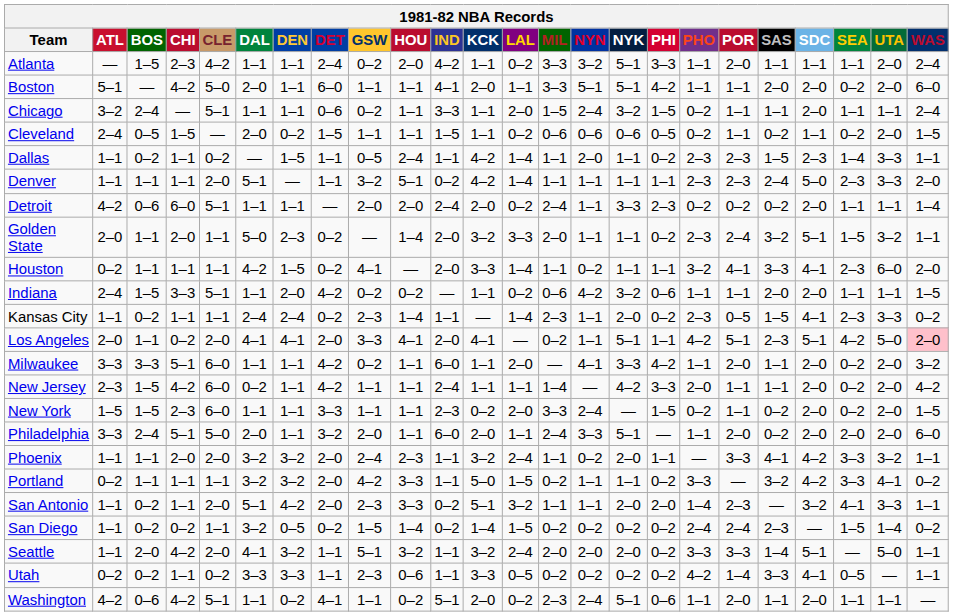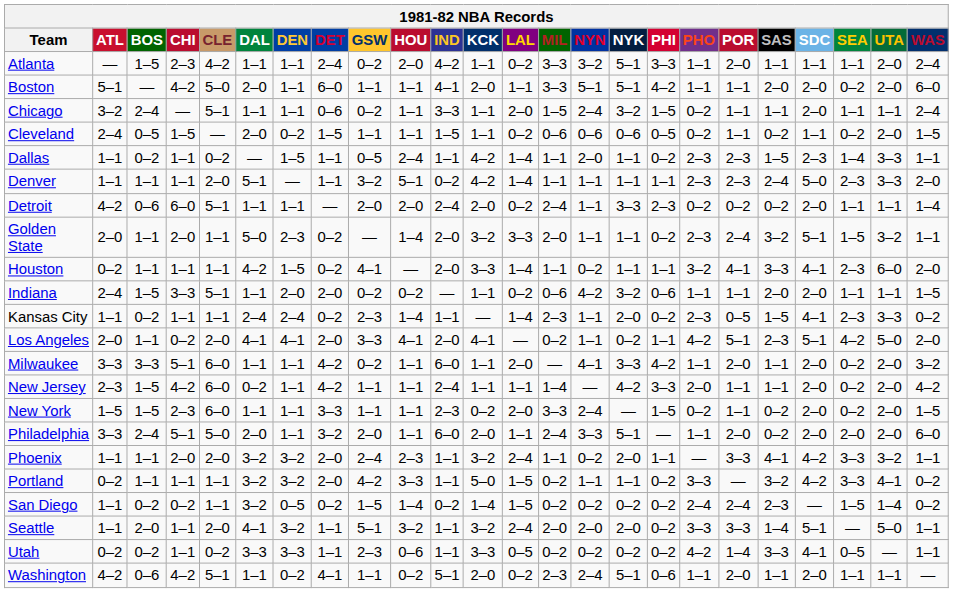Indiana | DET: 4–2 -> 2–0
Los Angeles | NYK: 5–1 -> 0–2
Los Angeles | WAS: pink background -> no background
- row: San Antonio | 1–1 | 0–2 | 1–1 | 2–0 | 5–1 | 4–2 | 2–0 | 2–3 | 3–3 | 0–2 | 5–1 | 3–2 | 1–1 | 1–1 | 2–0 | 2–0 | 1–4 | 2–3 | — | 3–2 | 4–1 | 3–3 | 1–1
Seattle | CHI: 4–2 -> 1–1
